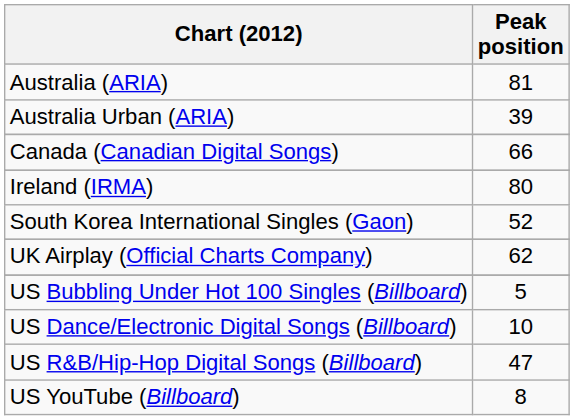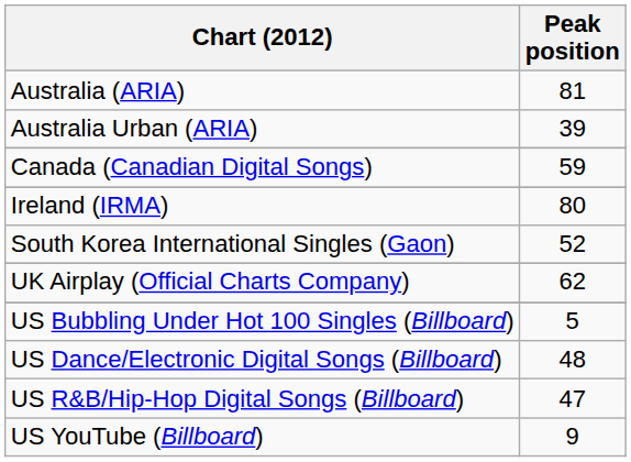Canada (Canadian Digital Songs) | Peak position: 66 -> 59
US Dance/Electronic Digital Songs (Billboard) | Peak position: 10 -> 48
US YouTube (Billboard) | Peak position: 8 -> 9
